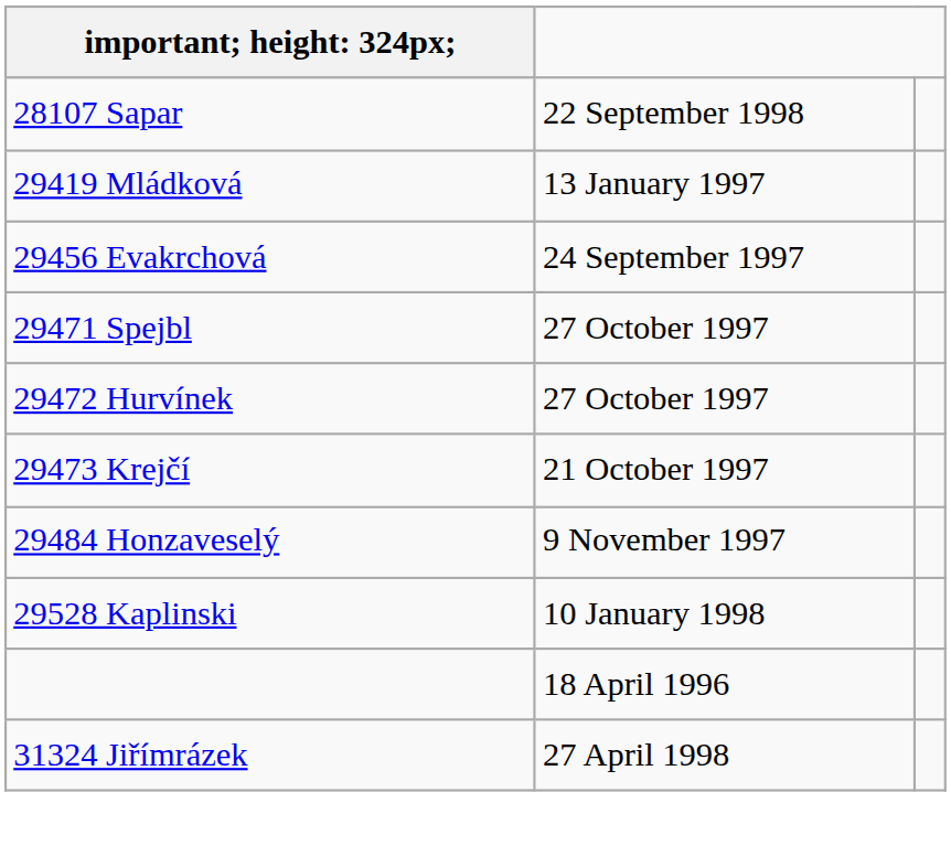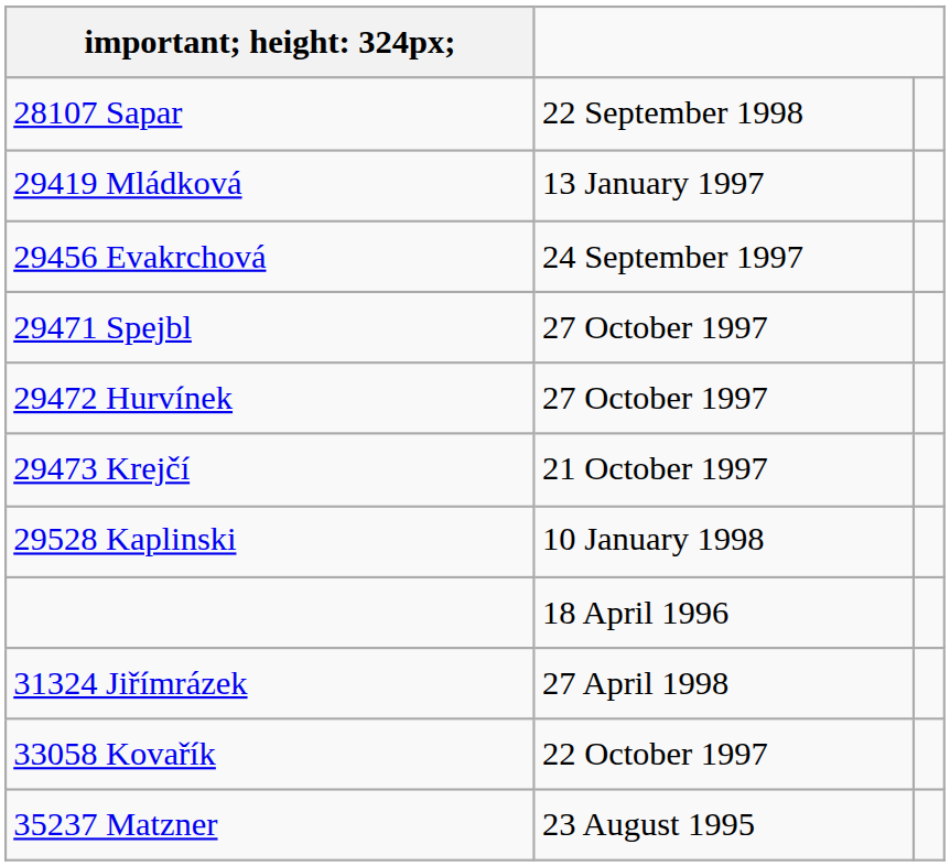- row: 29484 Honzaveselý | 9 November 1997
+ row: 33058 Kovařík | 22 October 1997
+ row: 35237 Matzner | 23 August 1995
